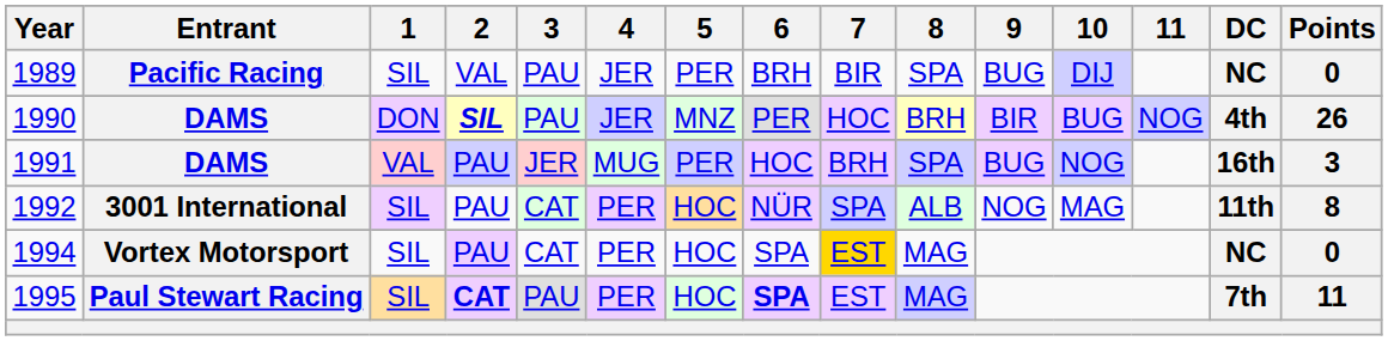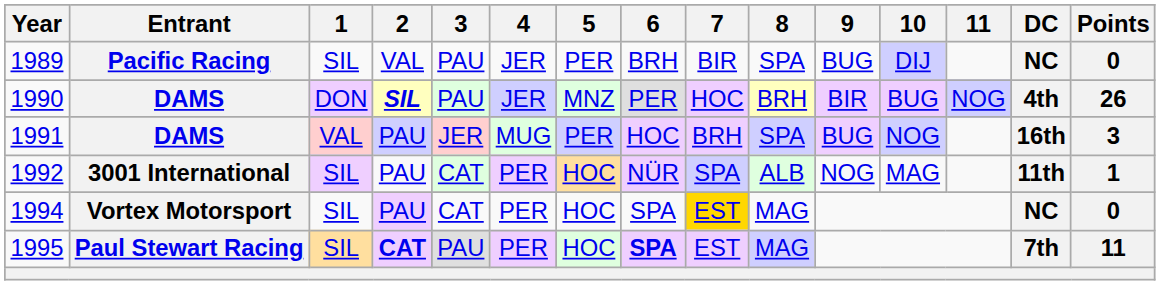1992 | Points: 8 -> 1
